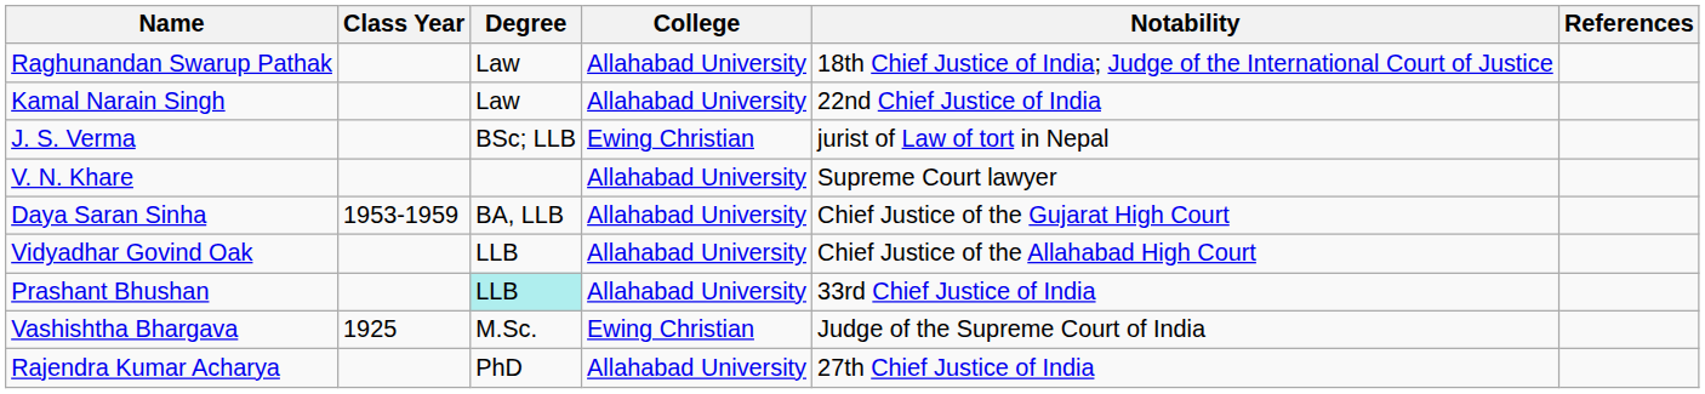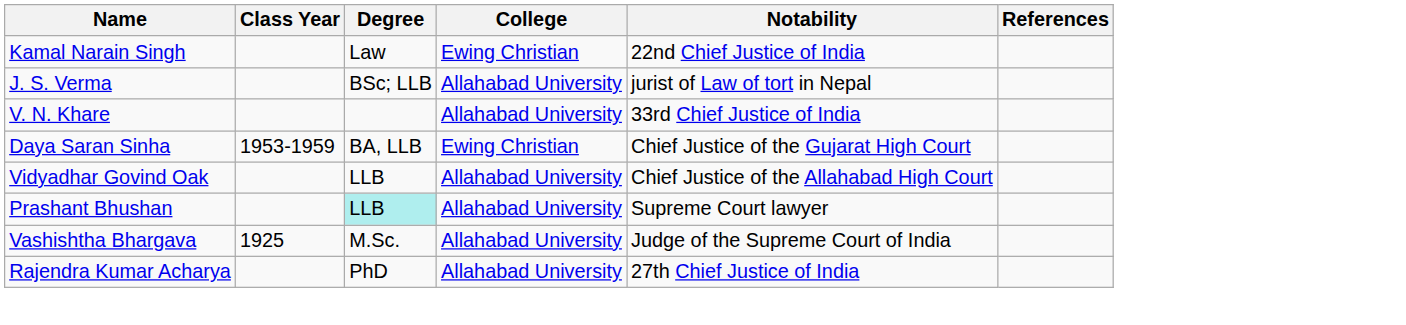- row: Raghunandan Swarup Pathak | Law | Allahabad University | 18th Chief Justice of India; Judge of the International Court of Justice
Kamal Narain Singh | College: Allahabad University -> Ewing Christian
J. S. Verma | College: Ewing Christian -> Allahabad University
V. N. Khare | Notability: Supreme Court lawyer -> 33rd Chief Justice of India
Daya Saran Sinha | College: Allahabad University -> Ewing Christian
Prashant Bhushan | Notability: 33rd Chief Justice of India -> Supreme Court lawyer
Vashishtha Bhargava | College: Ewing Christian -> Allahabad University
